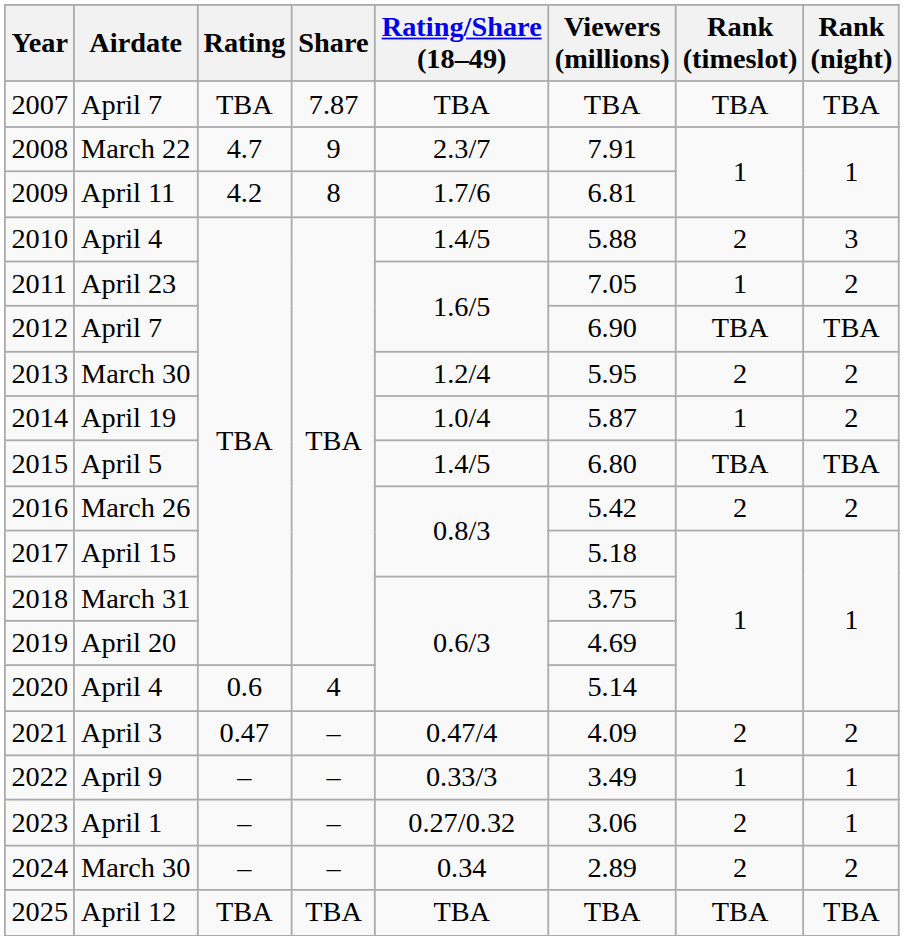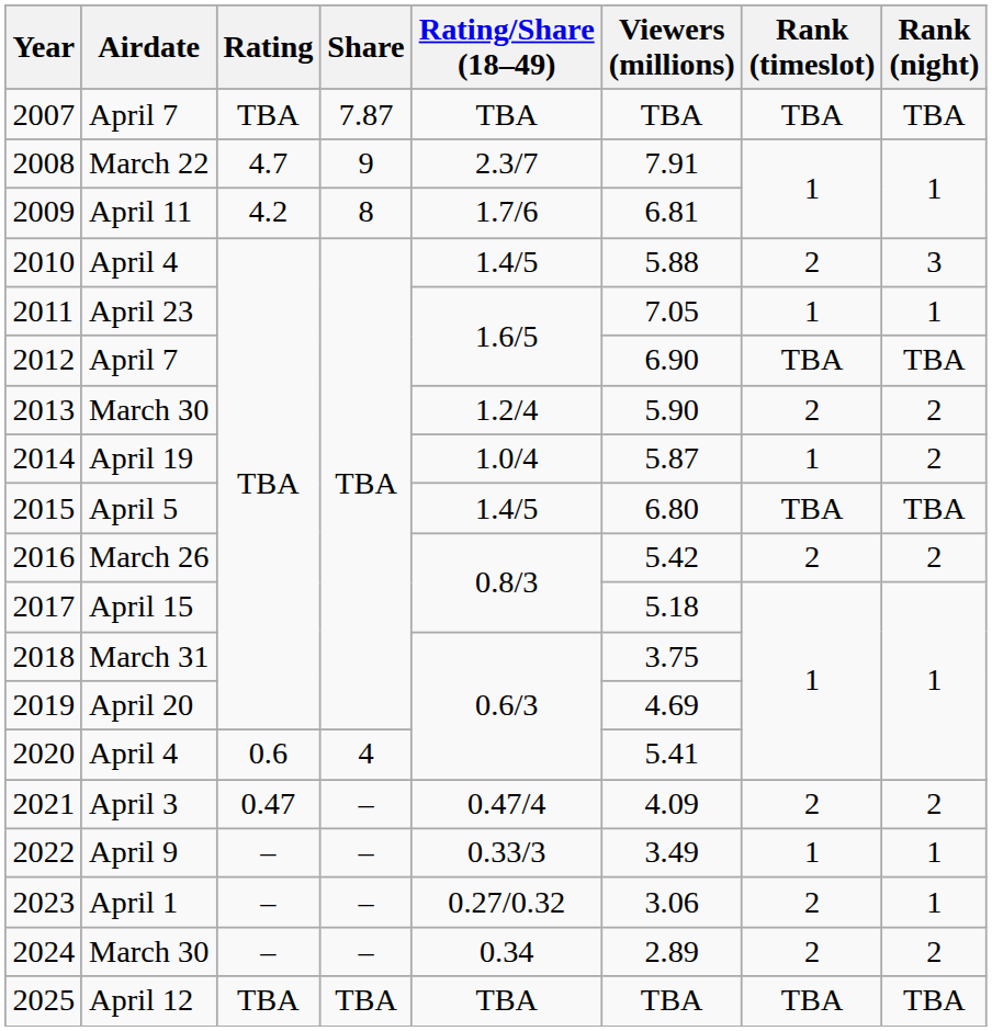2011 | Rank (night): 2 -> 1
2013 | Viewers (millions): 5.95 -> 5.90
2020 | Viewers (millions): 5.14 -> 5.41
